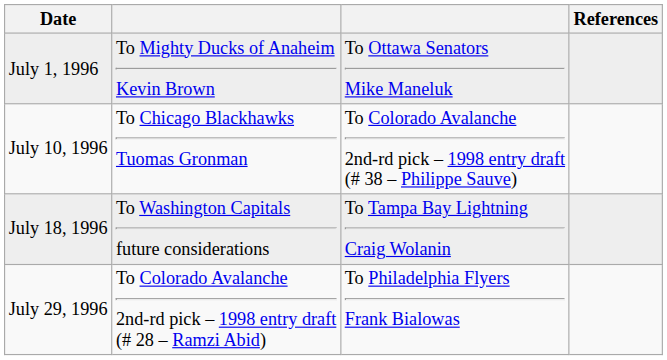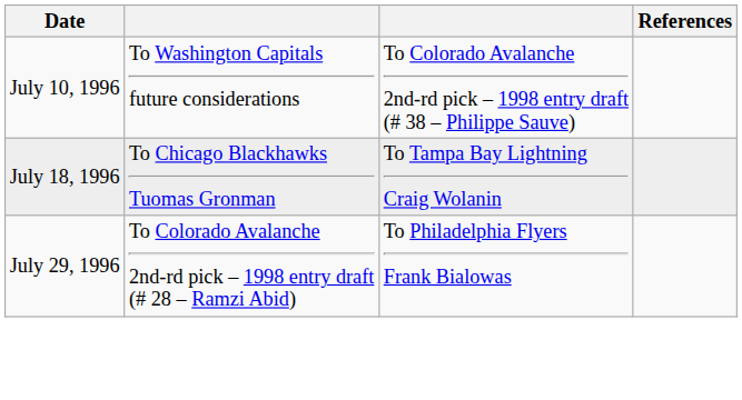- row: July 1, 1996 | To Mighty Ducks of Anaheim Kevin Brown | To Ottawa Senators Mike Maneluk
July 10, 1996 | column 2: To Chicago Blackhawks Tuomas Gronman -> To Washington Capitals future considerations
July 18, 1996 | column 2: To Washington Capitals future considerations -> To Chicago Blackhawks Tuomas Gronman
